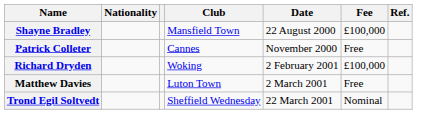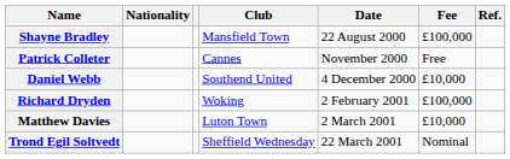+ row: Daniel Webb | Southend United | 4 December 2000 | £10,000
Matthew Davies | Fee: Free -> £10,000
